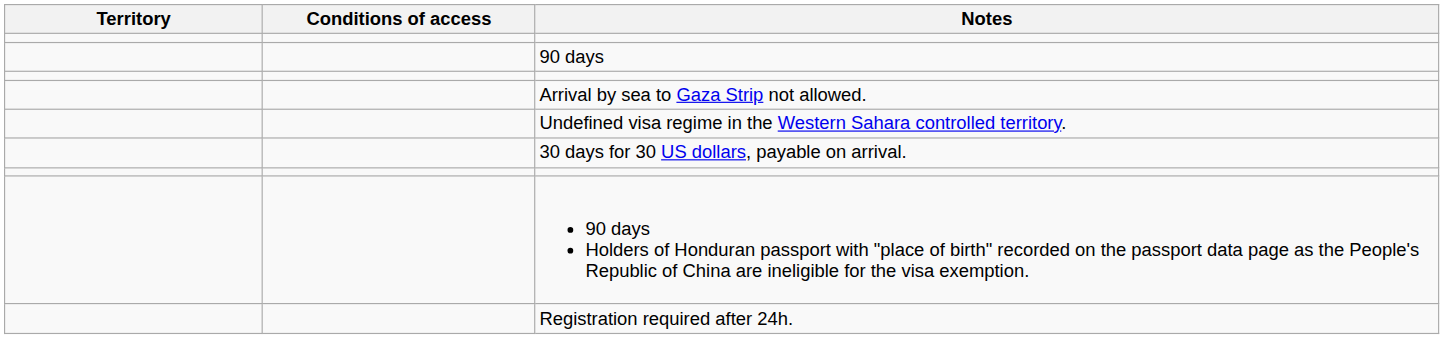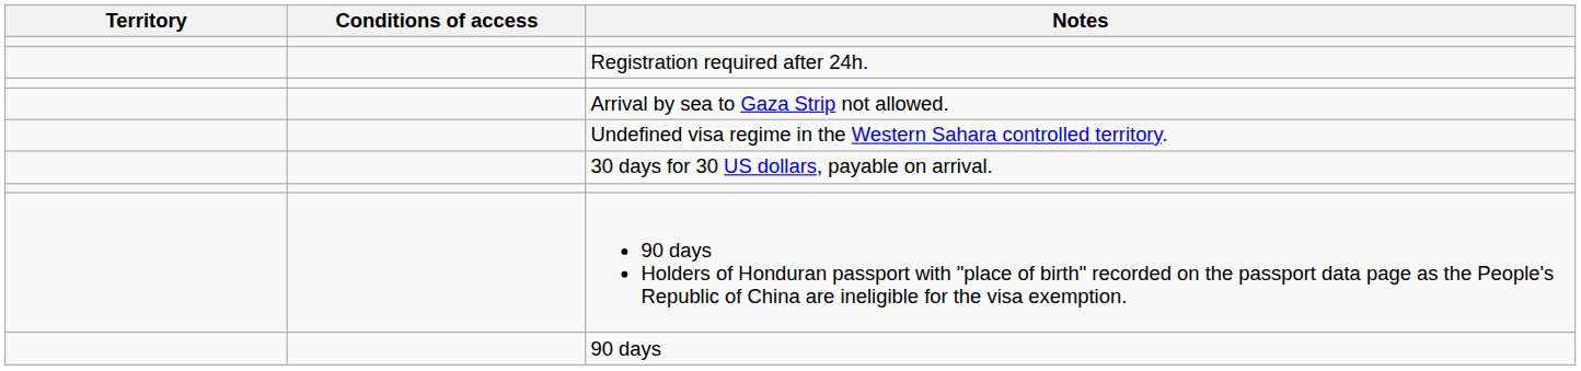rows swapped: 90 days <-> Registration required after 24h.
